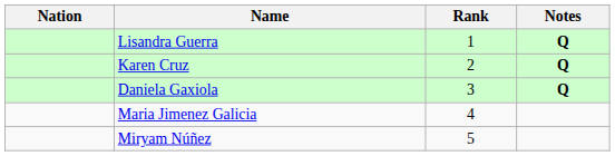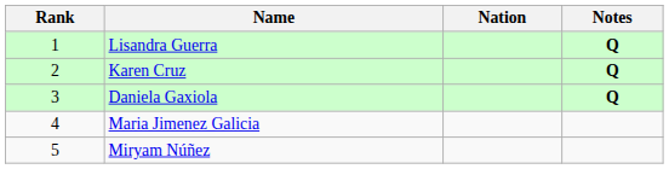columns swapped: Rank <-> Nation
